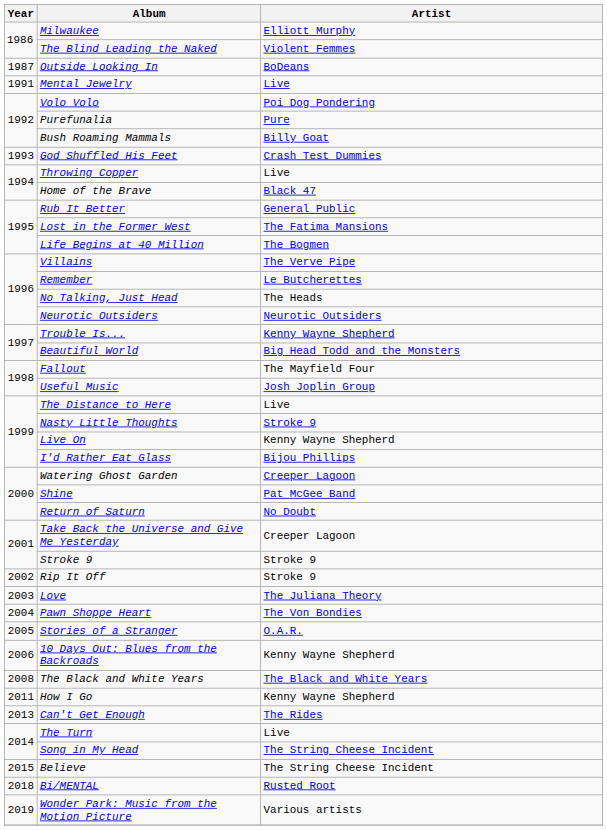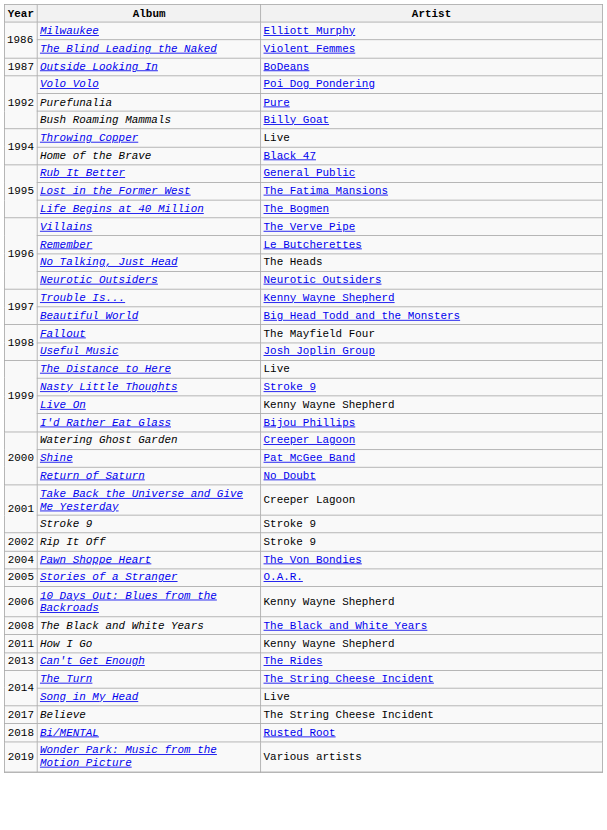- row: 1991 | Mental Jewelry | Live
- row: 1993 | God Shuffled His Feet | Crash Test Dummies
- row: 2003 | Love | The Juliana Theory
The Turn | Artist: Live -> The String Cheese Incident
Song in My Head | Artist: The String Cheese Incident -> Live
Believe | Year: 2015 -> 2017
